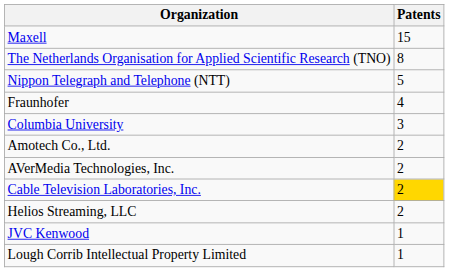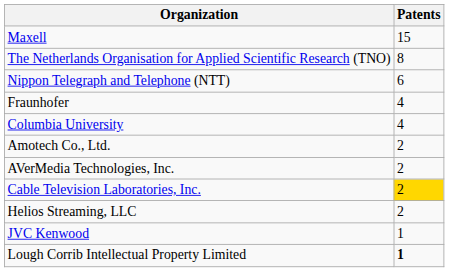Nippon Telegraph and Telephone (NTT) | Patents: 5 -> 6
Columbia University | Patents: 3 -> 4
Lough Corrib Intellectual Property Limited | Patents: normal -> bold
